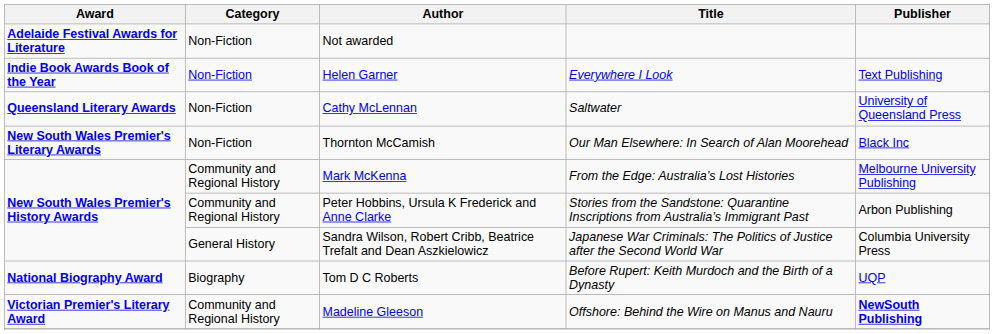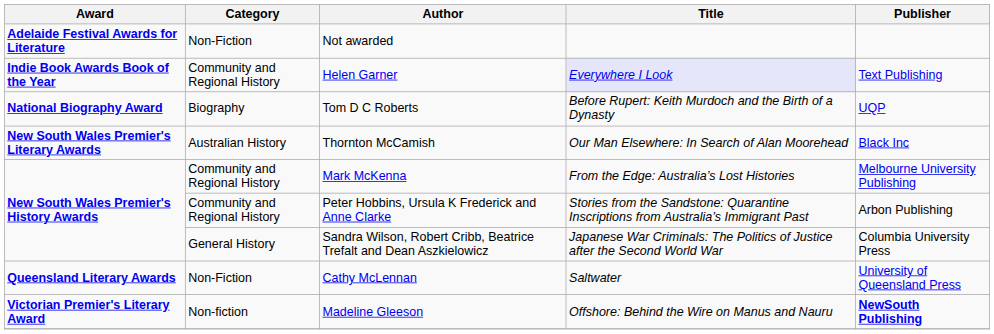Helen Garner | Category: Non-Fiction -> Community and Regional History
Helen Garner | Title: no background -> lavender background
rows swapped: Tom D C Roberts <-> Cathy McLennan
Thornton McCamish | Category: Non-Fiction -> Australian History
Madeline Gleeson | Category: Community and Regional History -> Non-fiction
